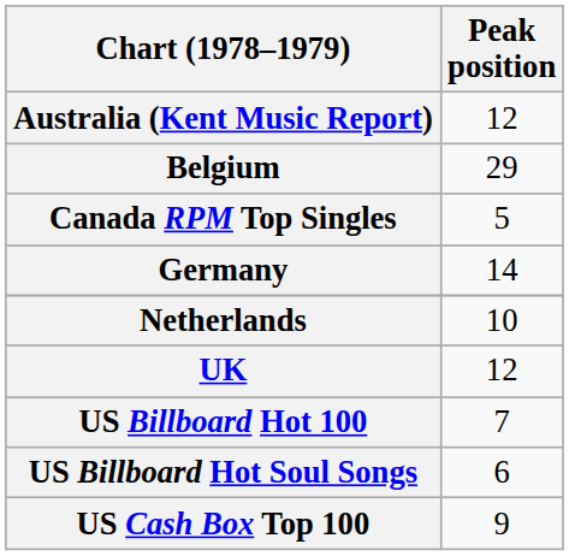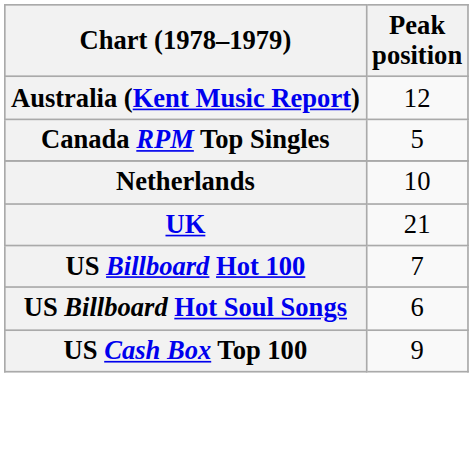- row: Belgium | 29
- row: Germany | 14
UK | Peak position: 12 -> 21
